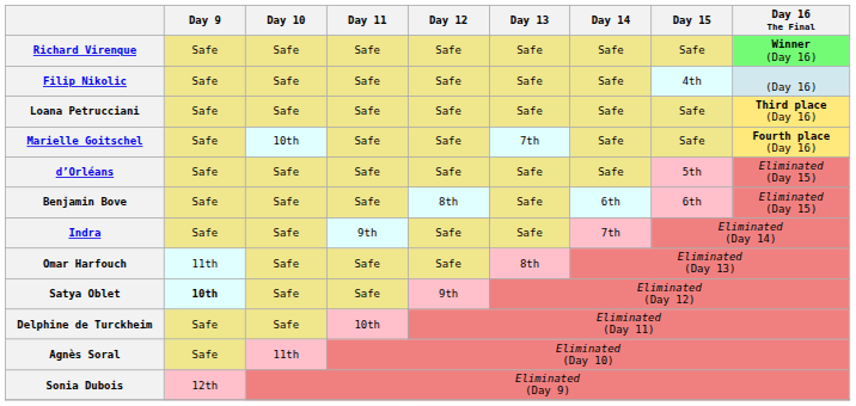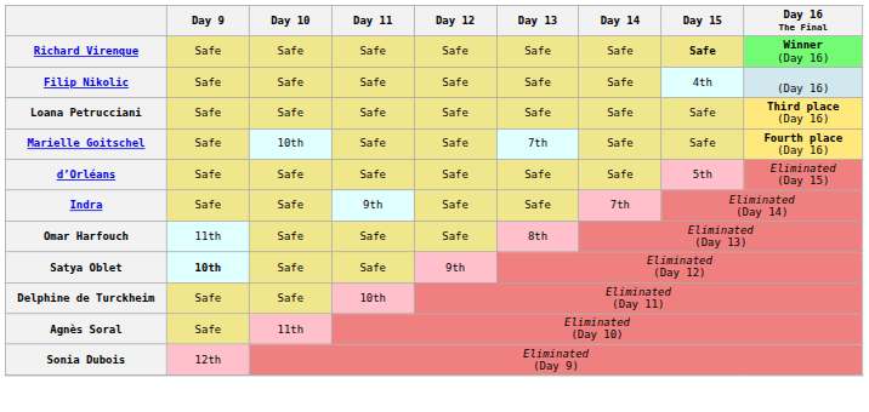Richard Virenque | Day 15: normal -> bold
- row: Benjamin Bove | Safe | Safe | Safe | 8th | Safe | 6th | 6th | Eliminated (Day 15)
